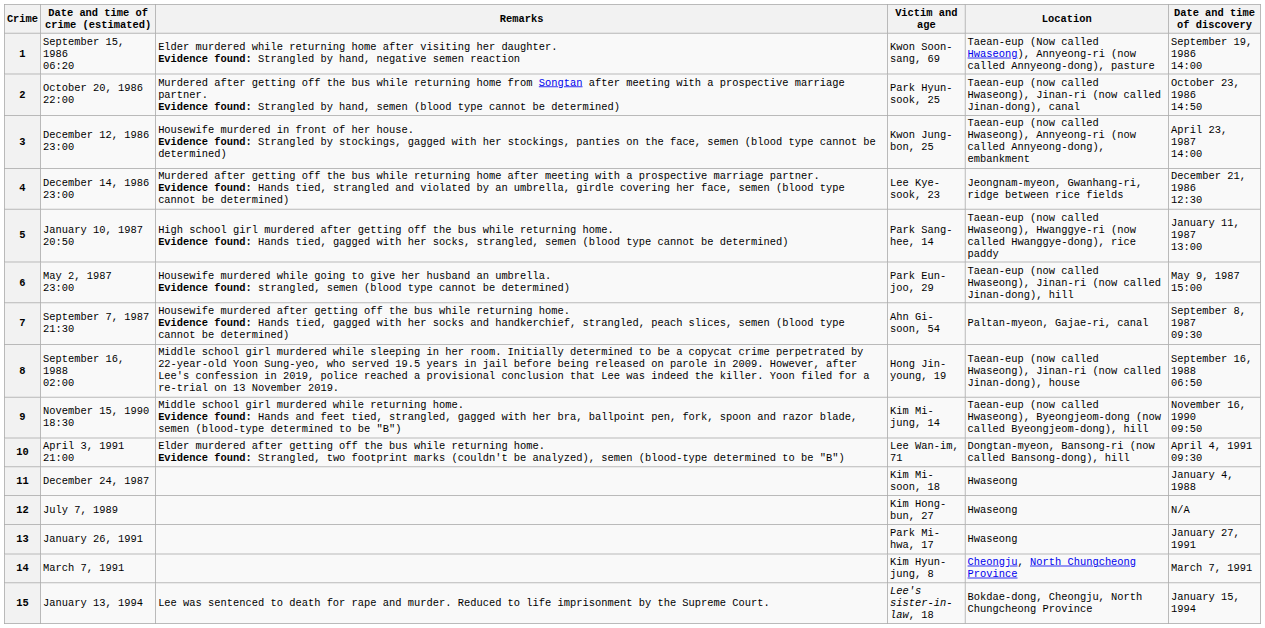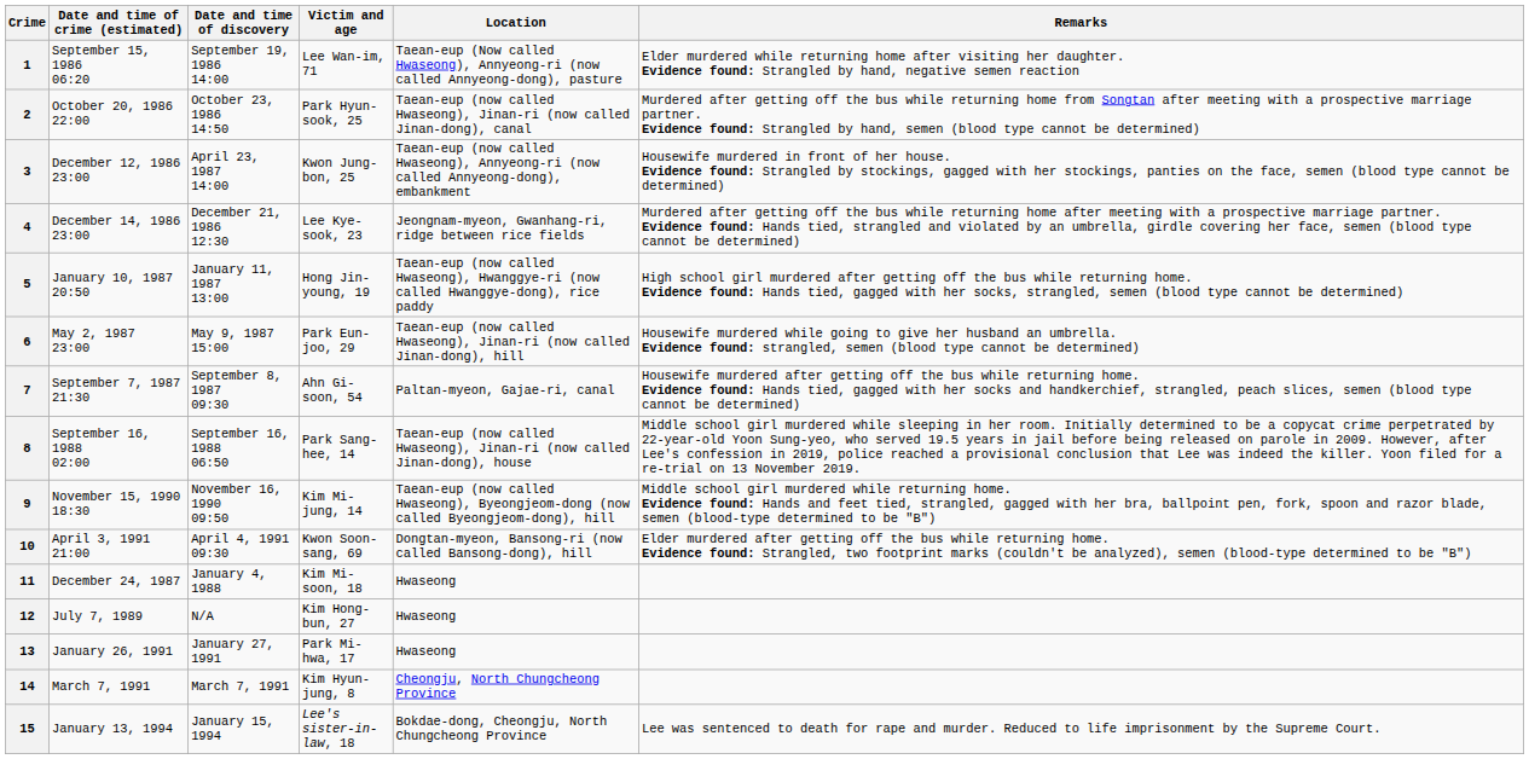columns swapped: Date and time of discovery <-> Remarks
1 | Victim and age: Kwon Soon-sang, 69 -> Lee Wan-im, 71
5 | Victim and age: Park Sang-hee, 14 -> Hong Jin-young, 19
8 | Victim and age: Hong Jin-young, 19 -> Park Sang-hee, 14
10 | Victim and age: Lee Wan-im, 71 -> Kwon Soon-sang, 69
